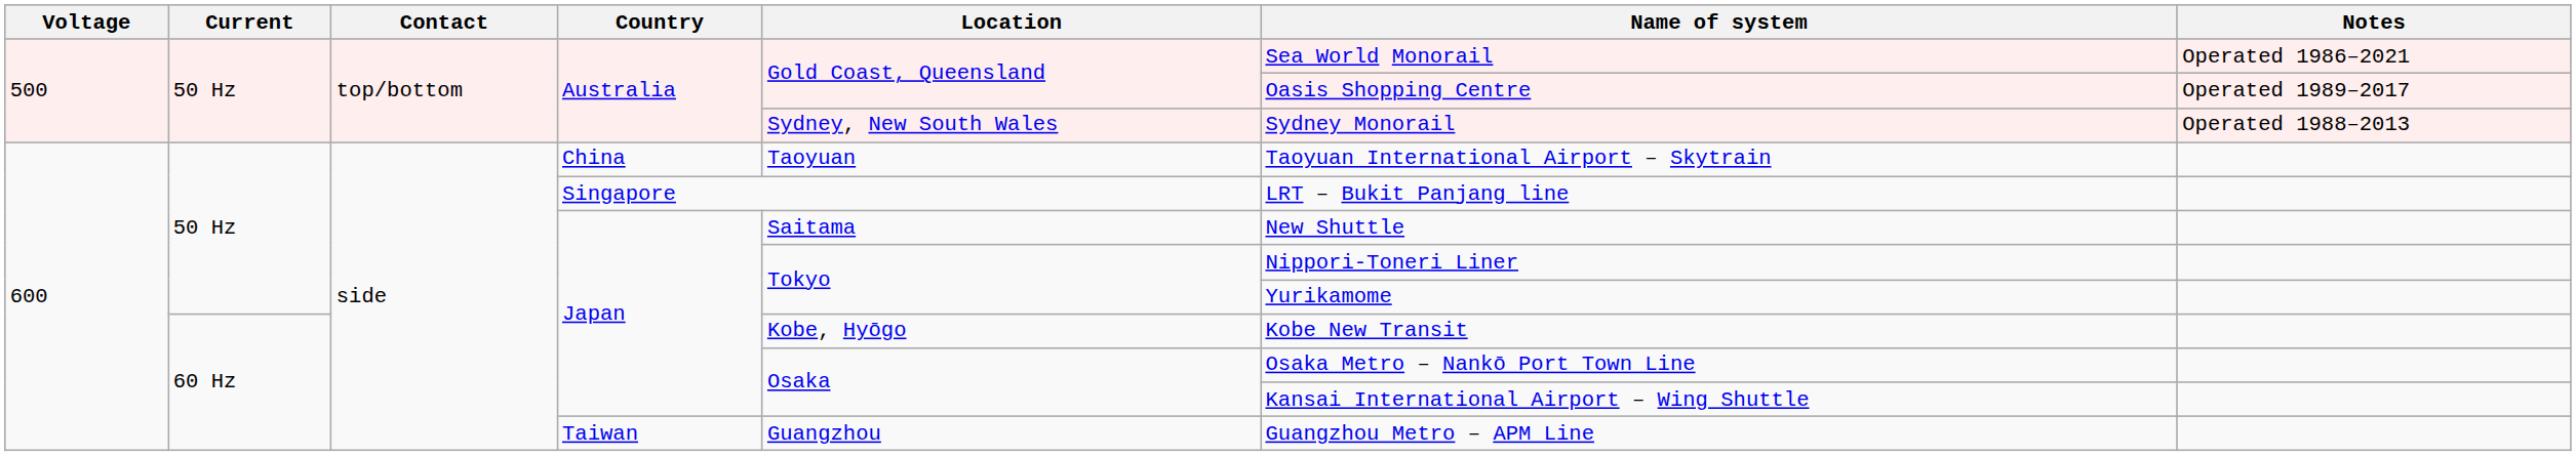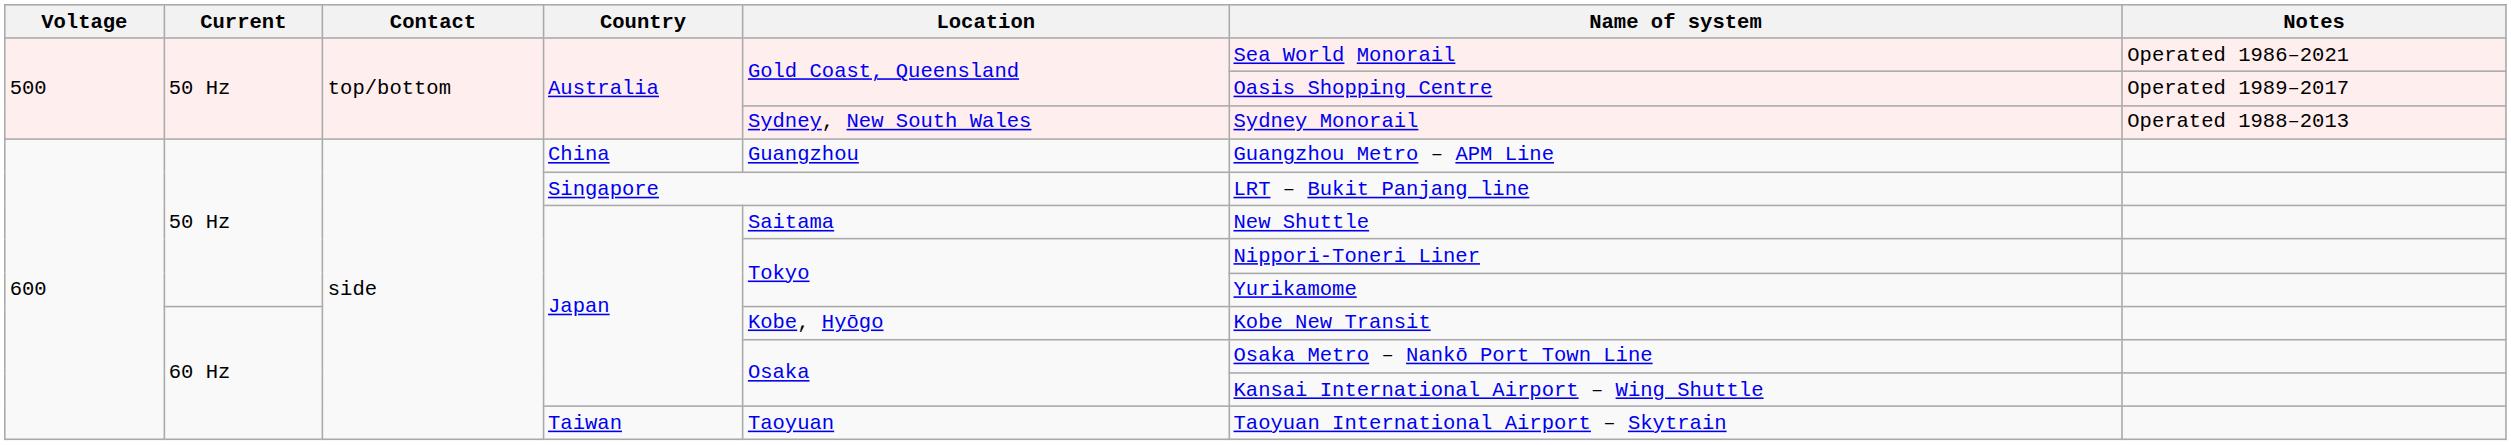China | Location: Taoyuan -> Guangzhou
China | Name of system: Taoyuan International Airport – Skytrain -> Guangzhou Metro – APM Line
Taiwan | Location: Guangzhou -> Taoyuan
Taiwan | Name of system: Guangzhou Metro – APM Line -> Taoyuan International Airport – Skytrain
